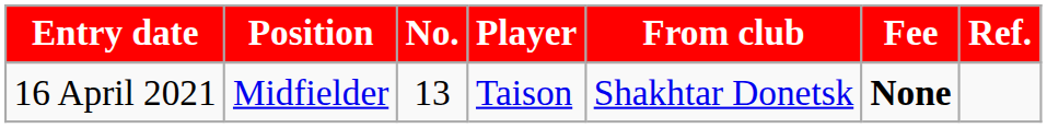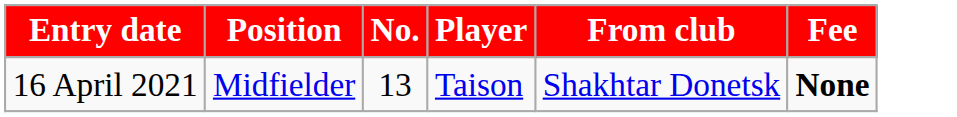- column: Ref.
